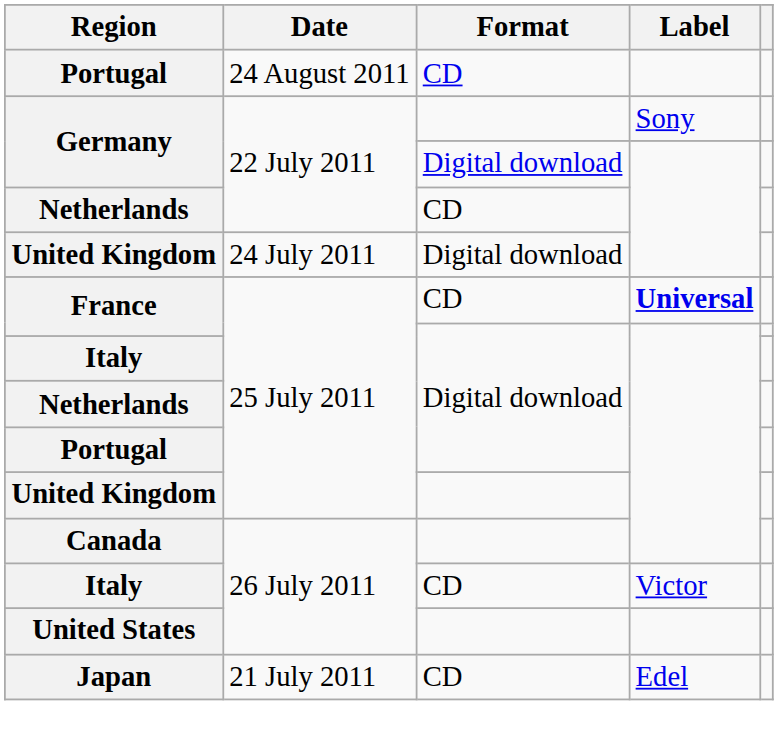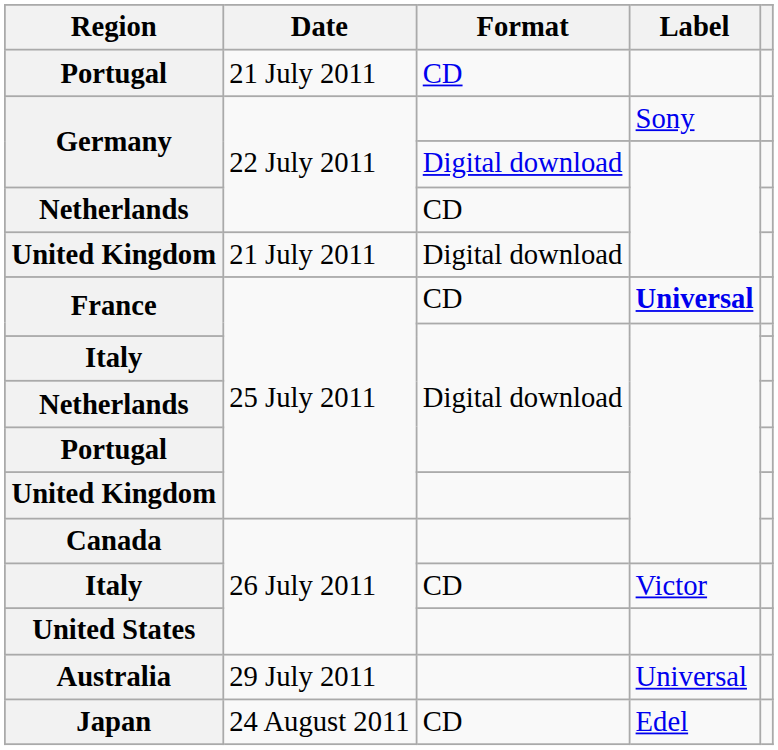Portugal / CD | Date: 24 August 2011 -> 21 July 2011
United Kingdom / Digital download | Date: 24 July 2011 -> 21 July 2011
+ row: Australia | 29 July 2011 | Universal
Japan | Date: 21 July 2011 -> 24 August 2011
